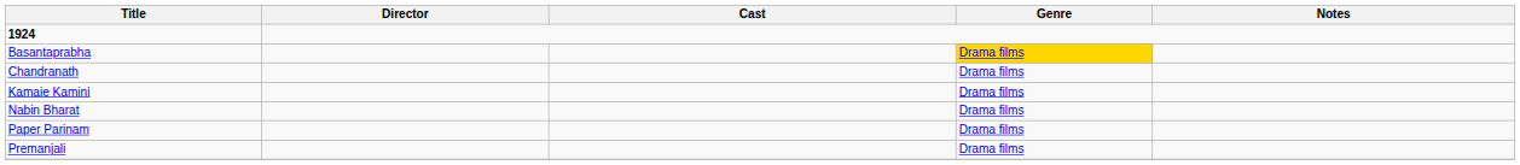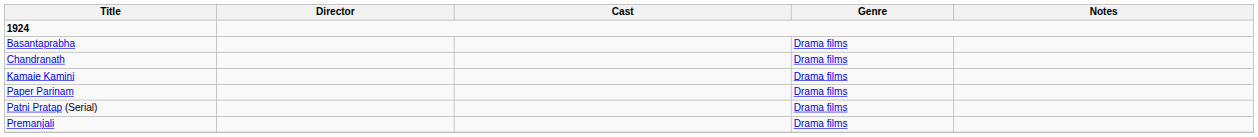Basantaprabha | Genre: gold background -> no background
- row: Nabin Bharat | Drama films
+ row: Patni Pratap (Serial) | Drama films
